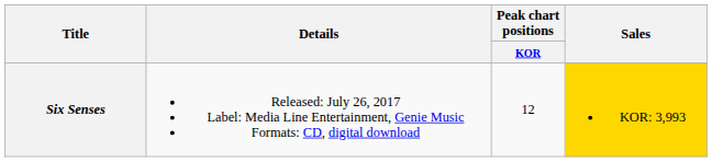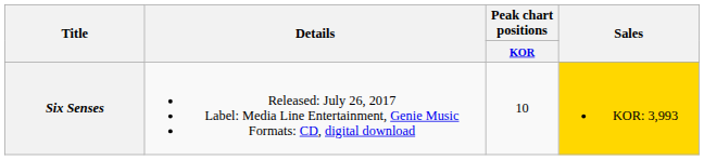Six Senses | Peak chart positions / KOR: 12 -> 10
